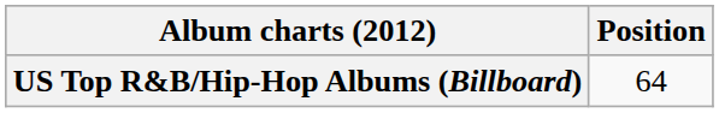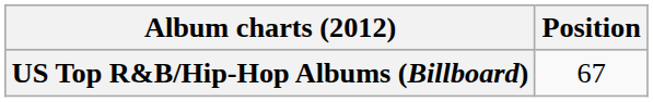US Top R&B/Hip-Hop Albums (Billboard) | Position: 64 -> 67
